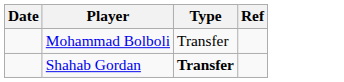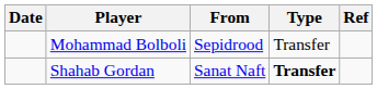+ column: From | Sepidrood | Sanat Naft
